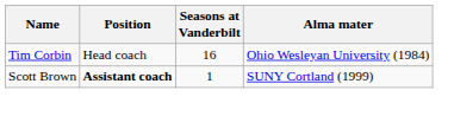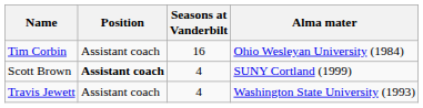Tim Corbin | Position: Head coach -> Assistant coach
Scott Brown | Seasons at Vanderbilt: 1 -> 4
+ row: Travis Jewett | Assistant coach | 4 | Washington State University (1993)
